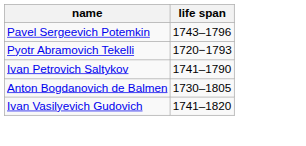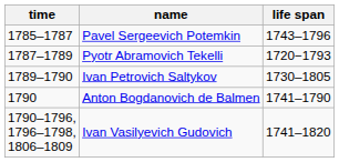+ column: time | 1785–1787 | 1787–1789 | 1789–1790 | 1790 | 1790–1796, 1796–1798, 1806–1809
Ivan Petrovich Saltykov | life span: 1741–1790 -> 1730–1805
Anton Bogdanovich de Balmen | life span: 1730–1805 -> 1741–1790
